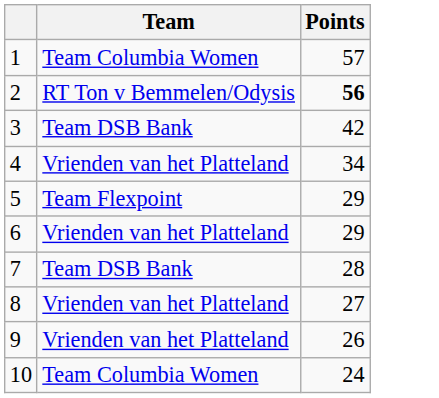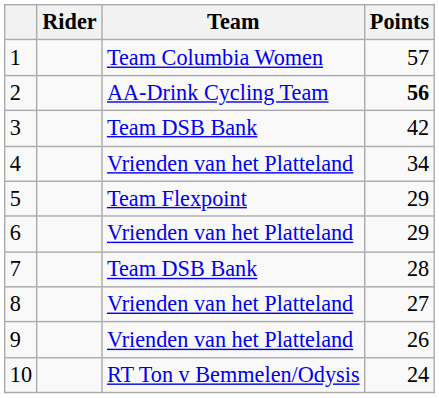+ column: Rider
2 | Team: RT Ton v Bemmelen/Odysis -> AA-Drink Cycling Team
10 | Team: Team Columbia Women -> RT Ton v Bemmelen/Odysis
